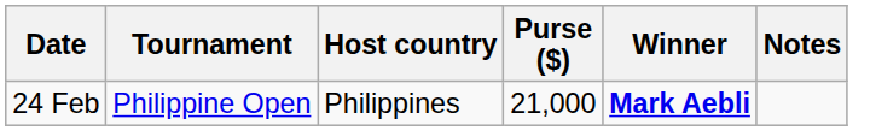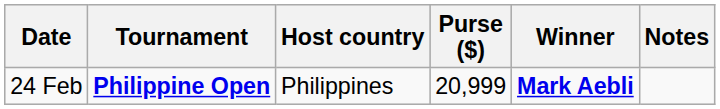24 Feb | Tournament: normal -> bold
24 Feb | Purse ($): 21,000 -> 20,999
